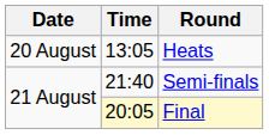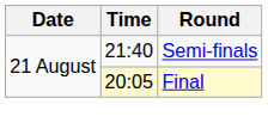- row: 20 August | 13:05 | Heats
